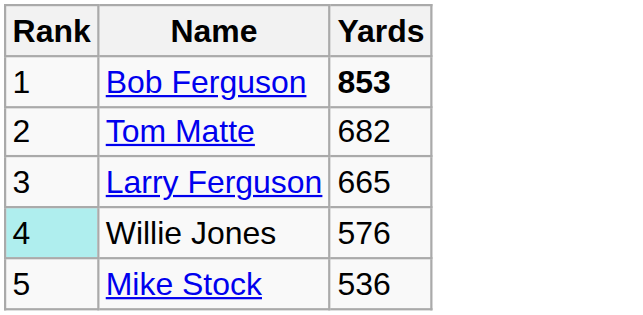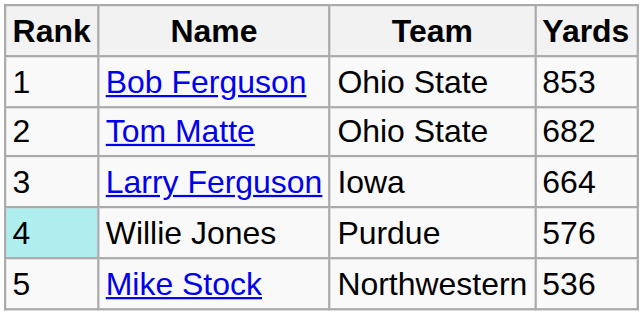+ column: Team | Ohio State | Ohio State | Iowa | Purdue | Northwestern
Bob Ferguson | Yards: bold -> normal
Larry Ferguson | Yards: 665 -> 664
